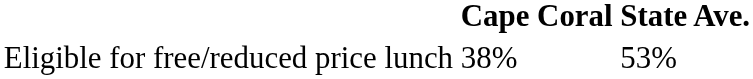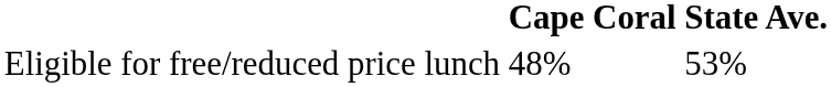Eligible for free/reduced price lunch | Cape Coral: 38% -> 48%
